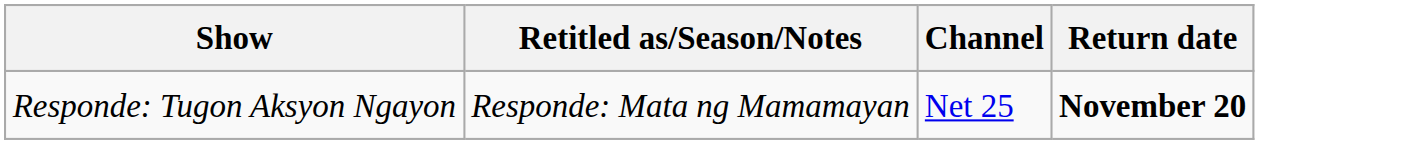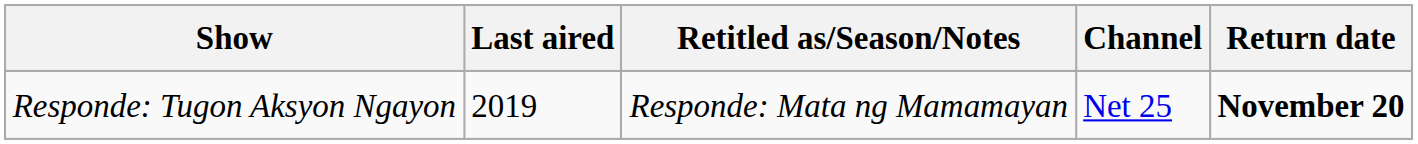+ column: Last aired | 2019
